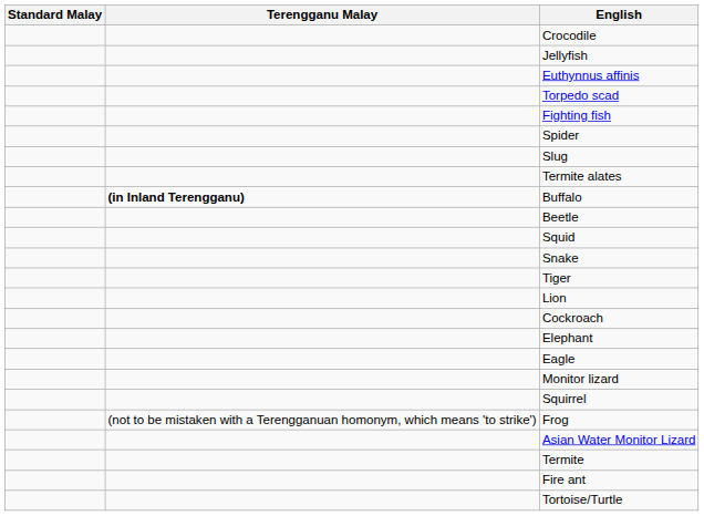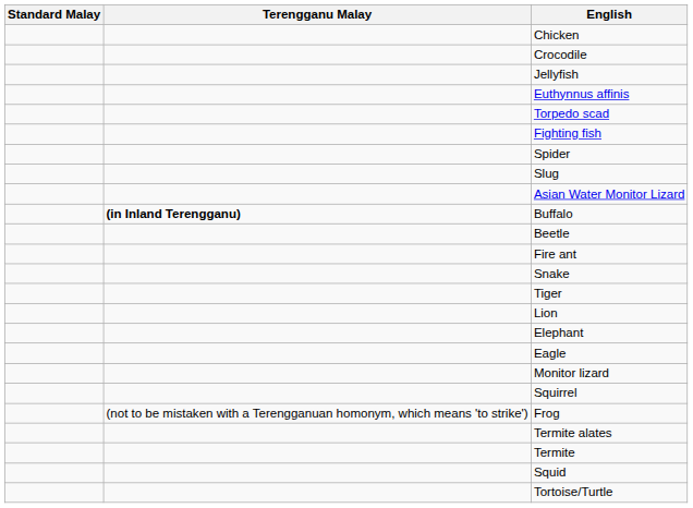+ row: Chicken
rows swapped: Asian Water Monitor Lizard <-> Termite alates
rows swapped: Fire ant <-> Squid
- row: Cockroach
